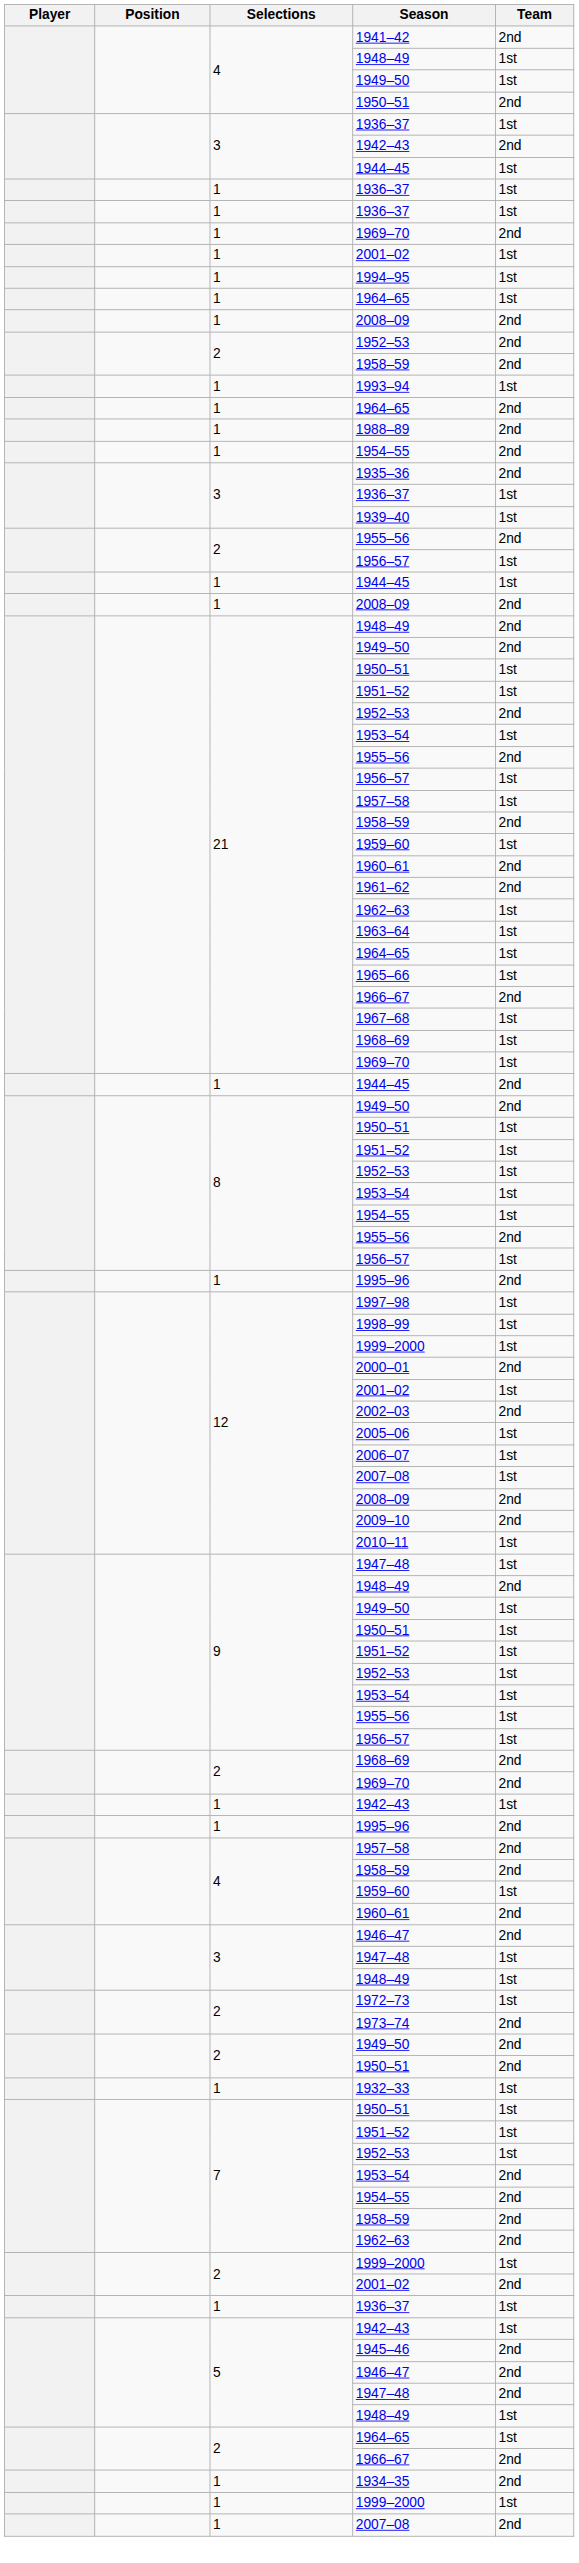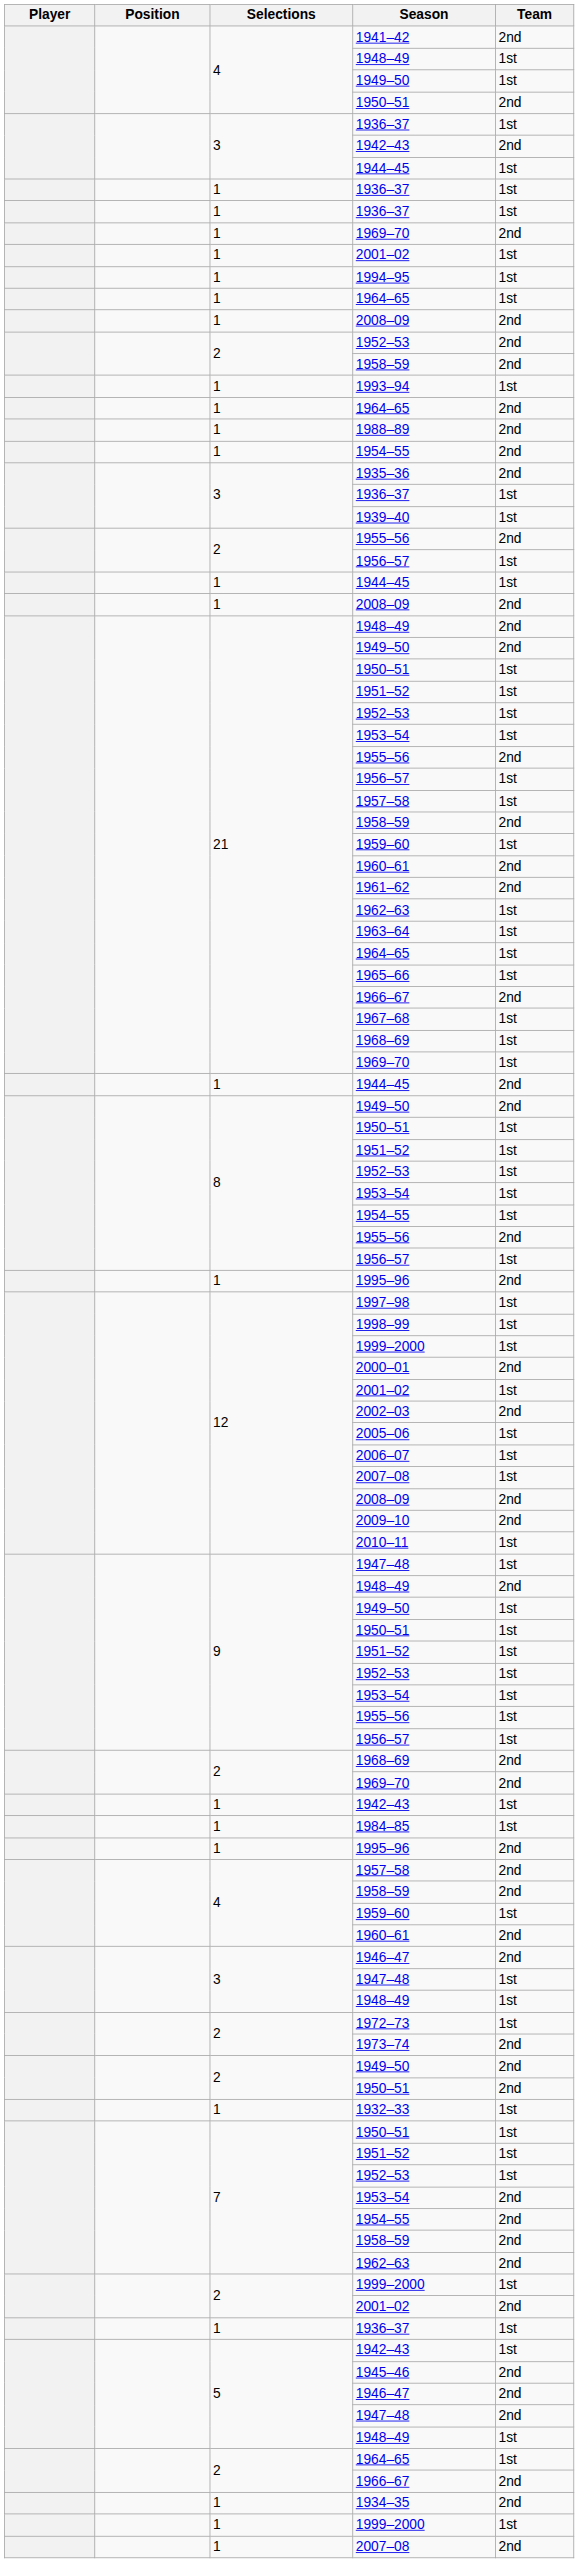21 / 1952–53 | Team: 2nd -> 1st
+ row: 1 | 1984–85 | 1st
